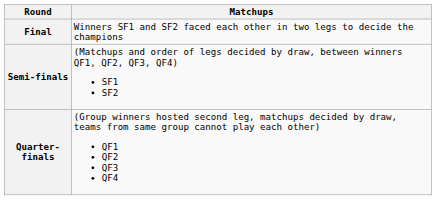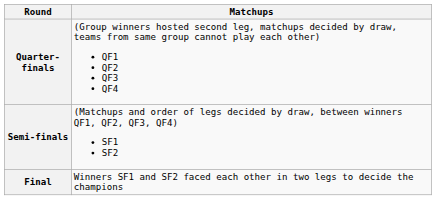rows swapped: Quarter-finals <-> Final
